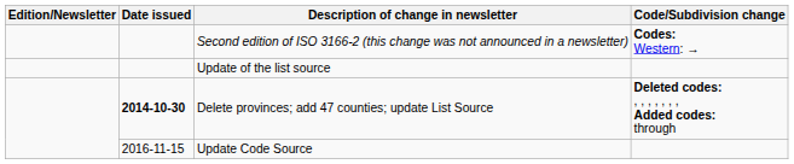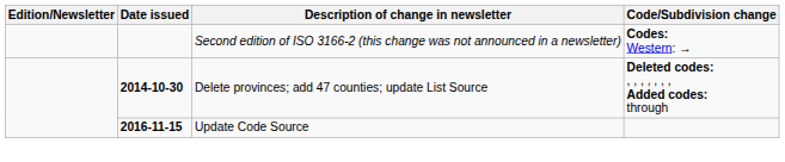- row: Update of the list source
Update Code Source | Date issued: normal -> bold
